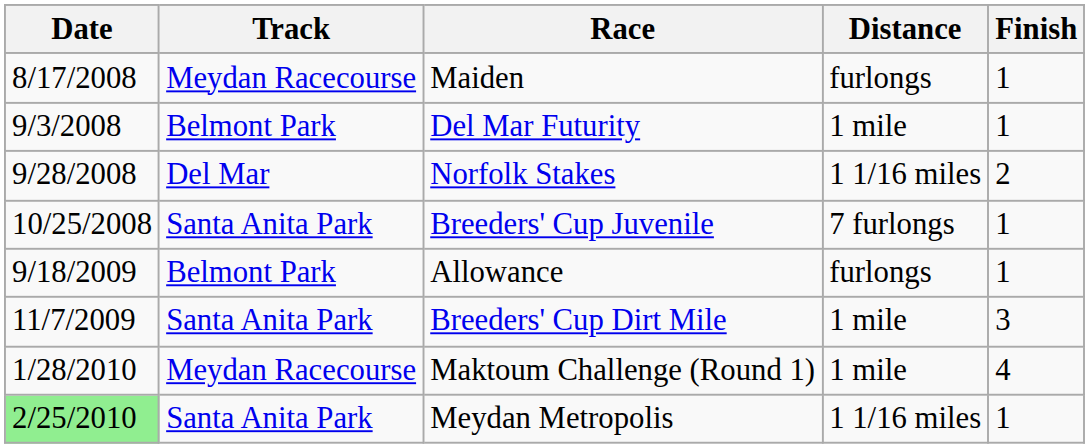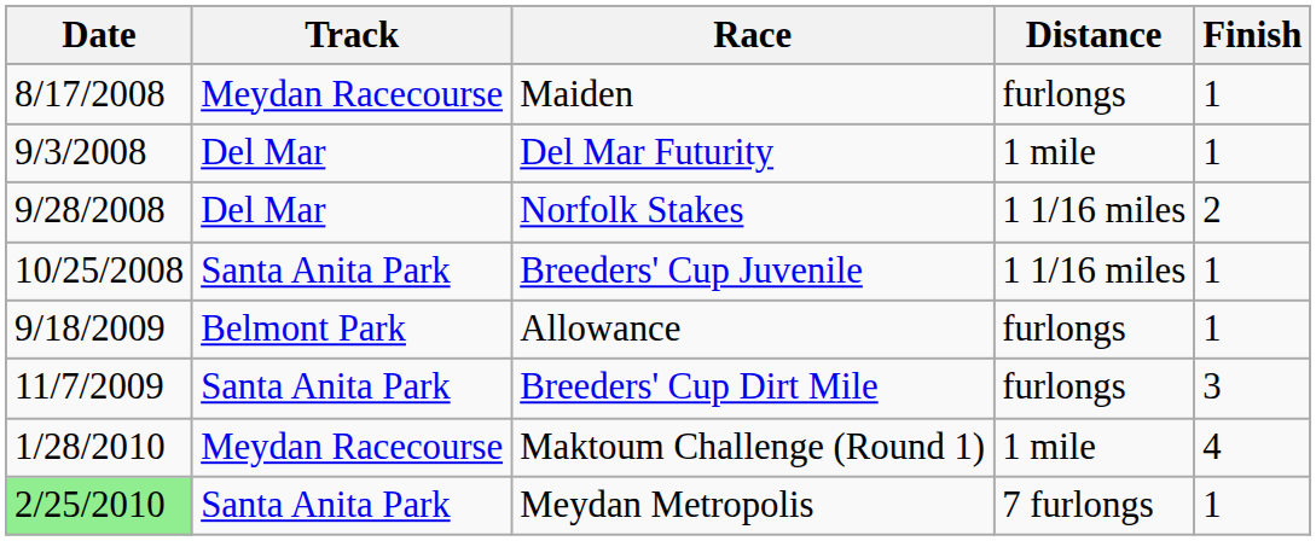Del Mar Futurity | Track: Belmont Park -> Del Mar
Breeders' Cup Juvenile | Distance: 7 furlongs -> 1 1/16 miles
Breeders' Cup Dirt Mile | Distance: 1 mile -> furlongs
Meydan Metropolis | Distance: 1 1/16 miles -> 7 furlongs
